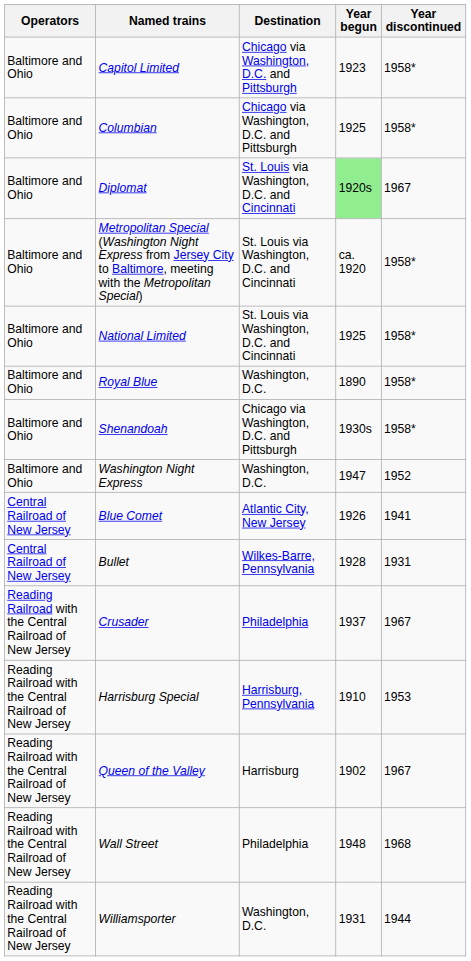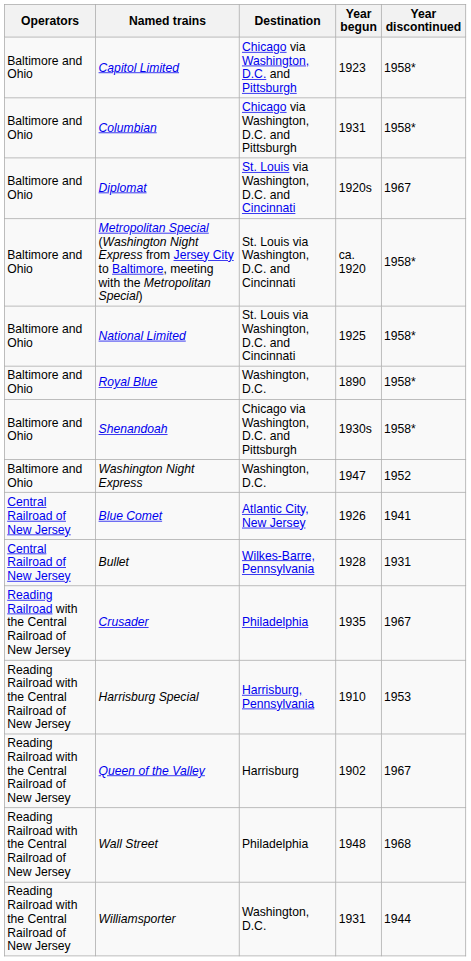Columbian | Year begun: 1925 -> 1931
Diplomat | Year begun: lightgreen background -> no background
Crusader | Year begun: 1937 -> 1935
